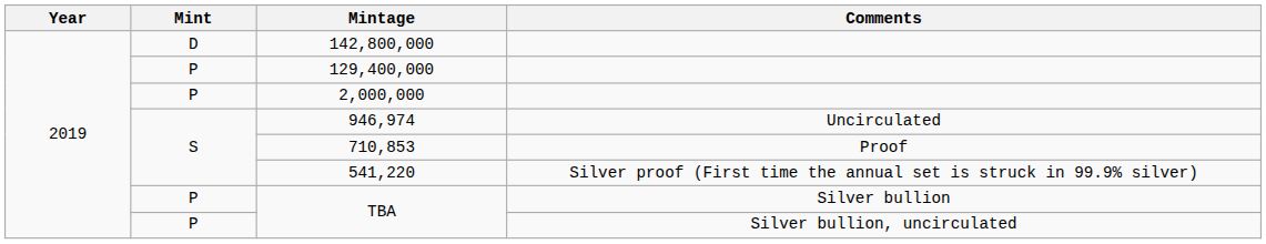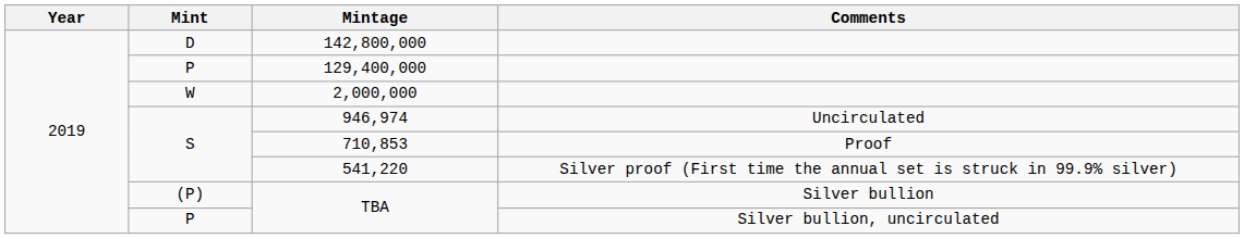2,000,000 | Mint: P -> W
TBA / Silver bullion | Mint: P -> (P)
